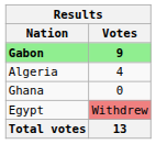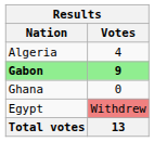rows swapped: Gabon <-> Algeria
